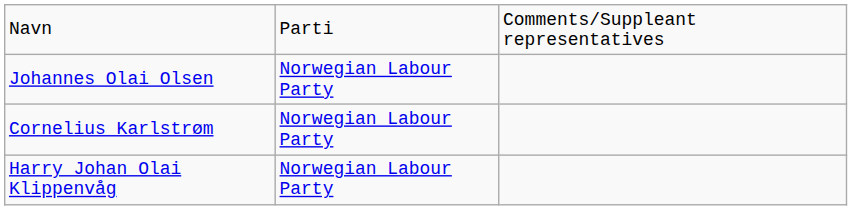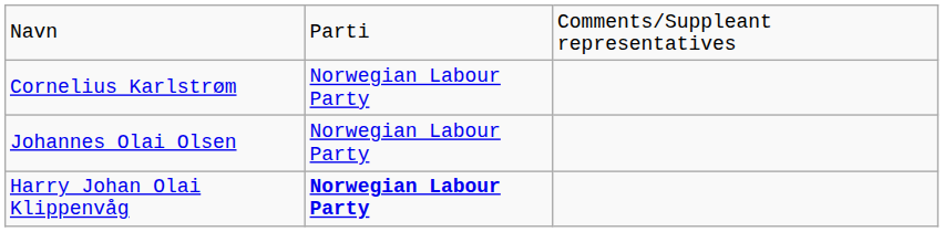rows swapped: Johannes Olai Olsen <-> Cornelius Karlstrøm
Harry Johan Olai Klippenvåg | column 2: normal -> bold
